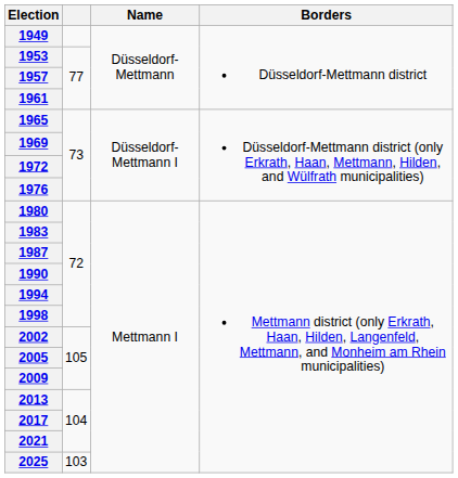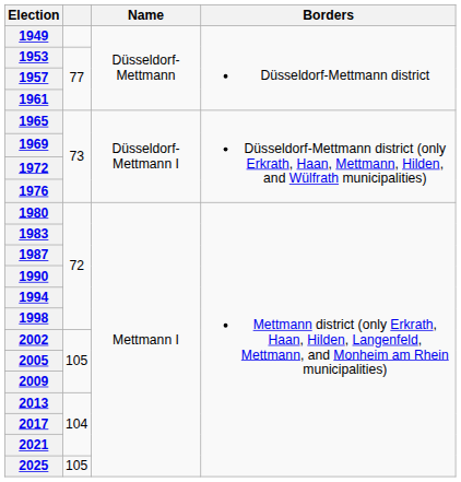2025 | column 2: 103 -> 105
